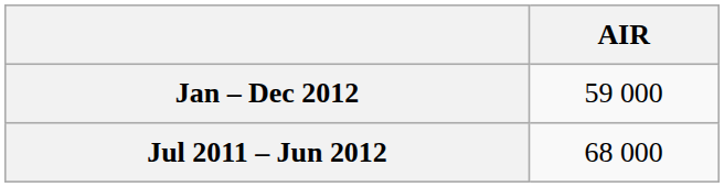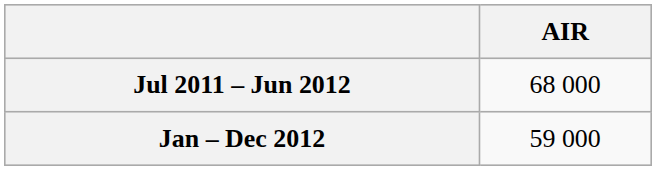rows swapped: Jan – Dec 2012 <-> Jul 2011 – Jun 2012
